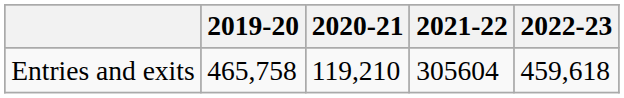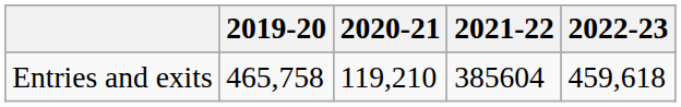Entries and exits | 2021-22: 305604 -> 385604
